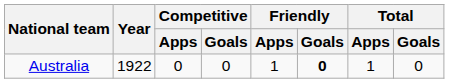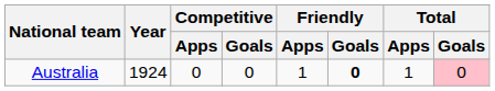Australia | Year: 1922 -> 1924
Australia | Total / Goals: no background -> pink background
